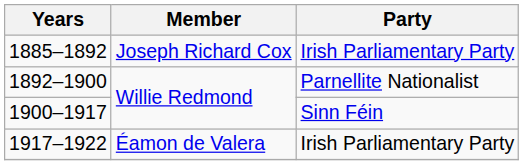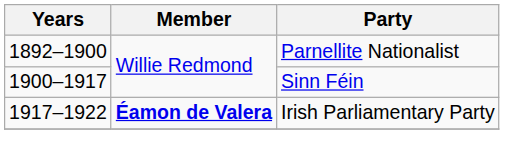- row: 1885–1892 | Joseph Richard Cox | Irish Parliamentary Party
1917–1922 | Member: normal -> bold
